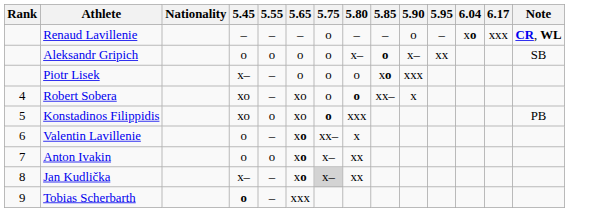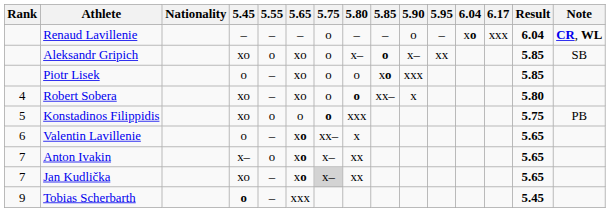+ column: Result | 6.04 | 5.85 | 5.85 | 5.80 | 5.75 | 5.65 | 5.65 | 5.65 | 5.45
Aleksandr Gripich | 5.45: o -> xo
Aleksandr Gripich | 5.65: o -> xo
Piotr Lisek | 5.45: x– -> o
Piotr Lisek | 5.65: o -> xo
Konstadinos Filippidis | 5.65: xo -> o
Anton Ivakin | 5.45: o -> x–
Jan Kudlička | Rank: 8 -> 7
Jan Kudlička | 5.45: x– -> xo
